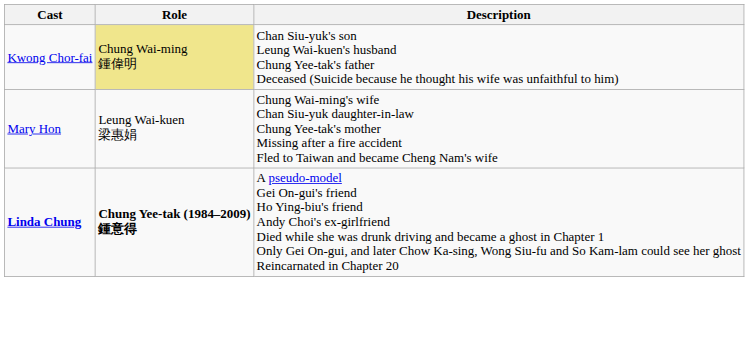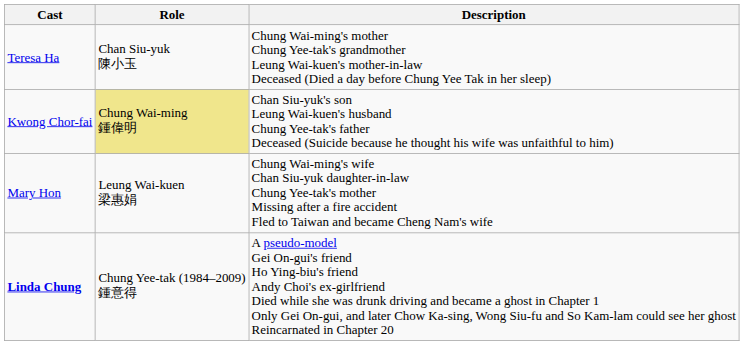+ row: Teresa Ha | Chan Siu-yuk 陳小玉 | Chung Wai-ming's mother Chung Yee-tak's grandmother Leung Wai-kuen's mother-in-law Deceased (Died a day before Chung Yee Tak in her sleep)
Linda Chung | Role: bold -> normal
